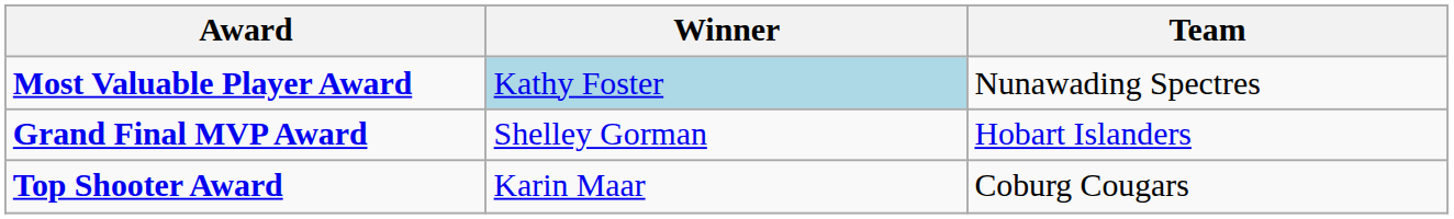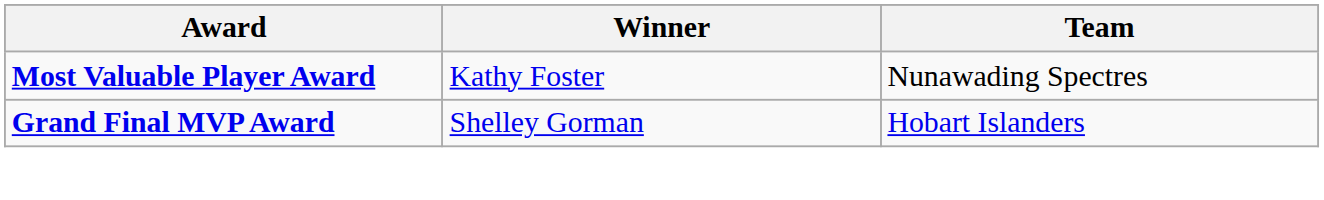Most Valuable Player Award | Winner: lightblue background -> no background
- row: Top Shooter Award | Karin Maar | Coburg Cougars
